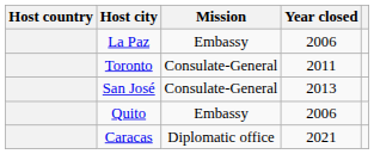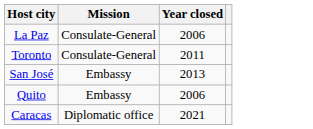- column: Host country
La Paz | Mission: Embassy -> Consulate-General
San José | Mission: Consulate-General -> Embassy
